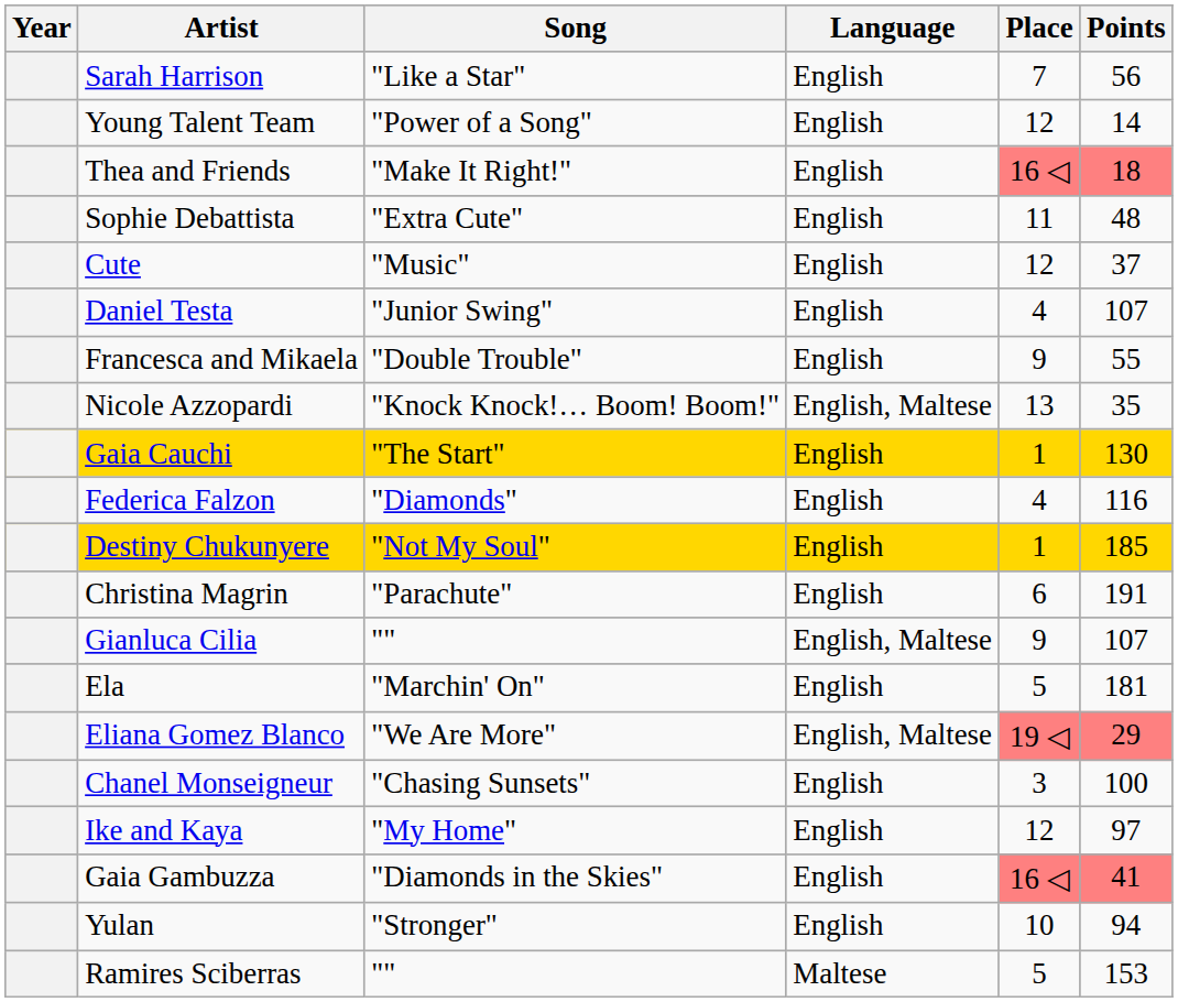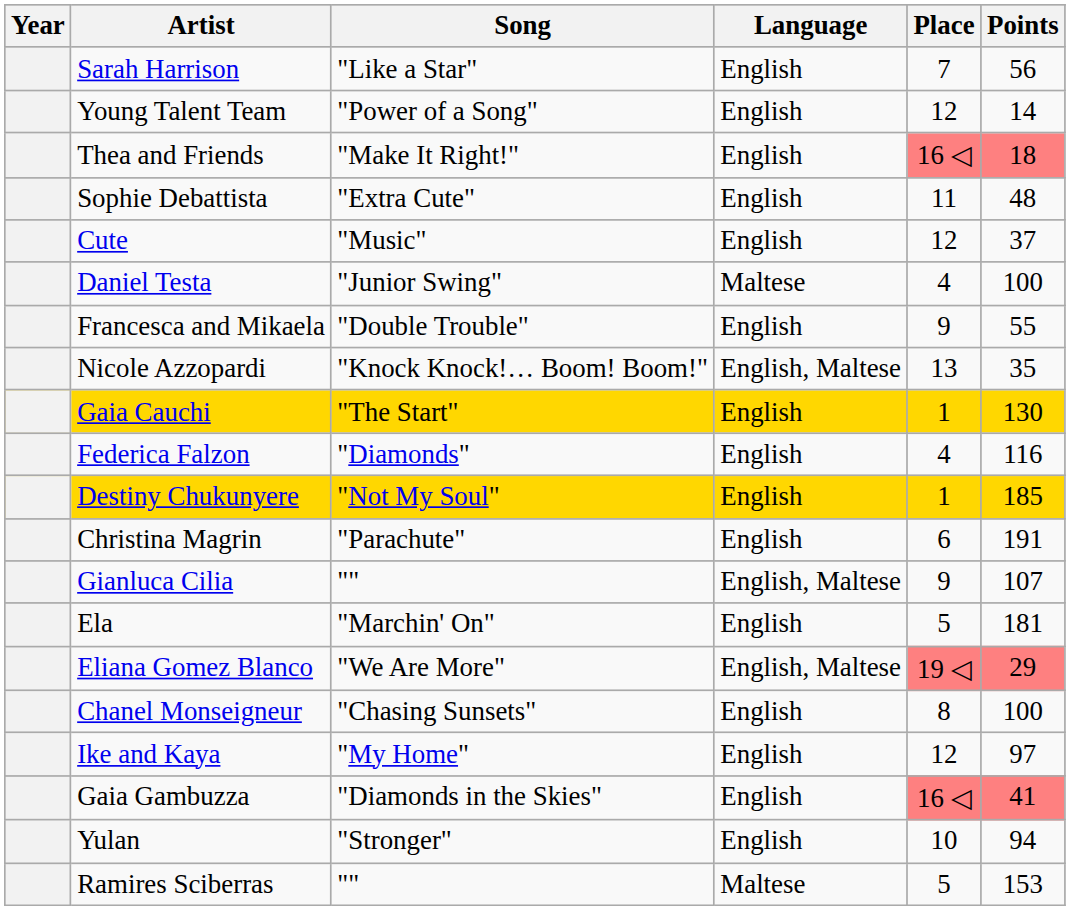Daniel Testa | Language: English -> Maltese
Daniel Testa | Points: 107 -> 100
Chanel Monseigneur | Place: 3 -> 8
